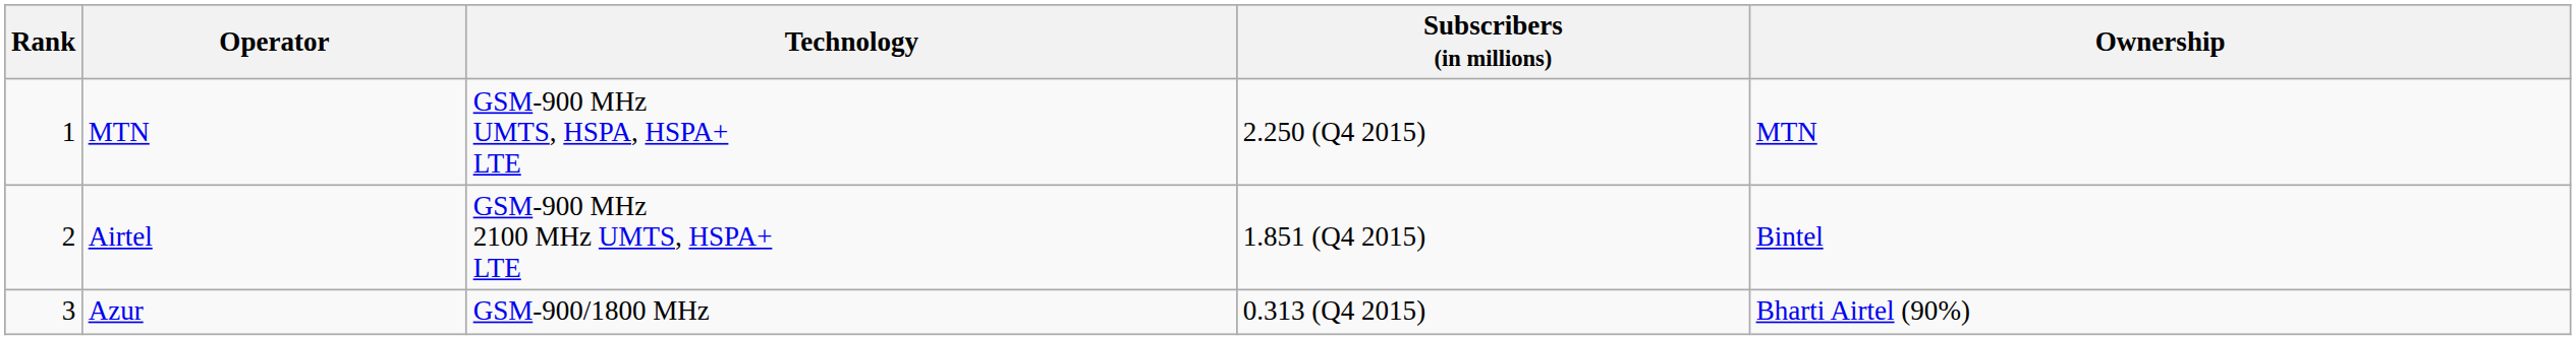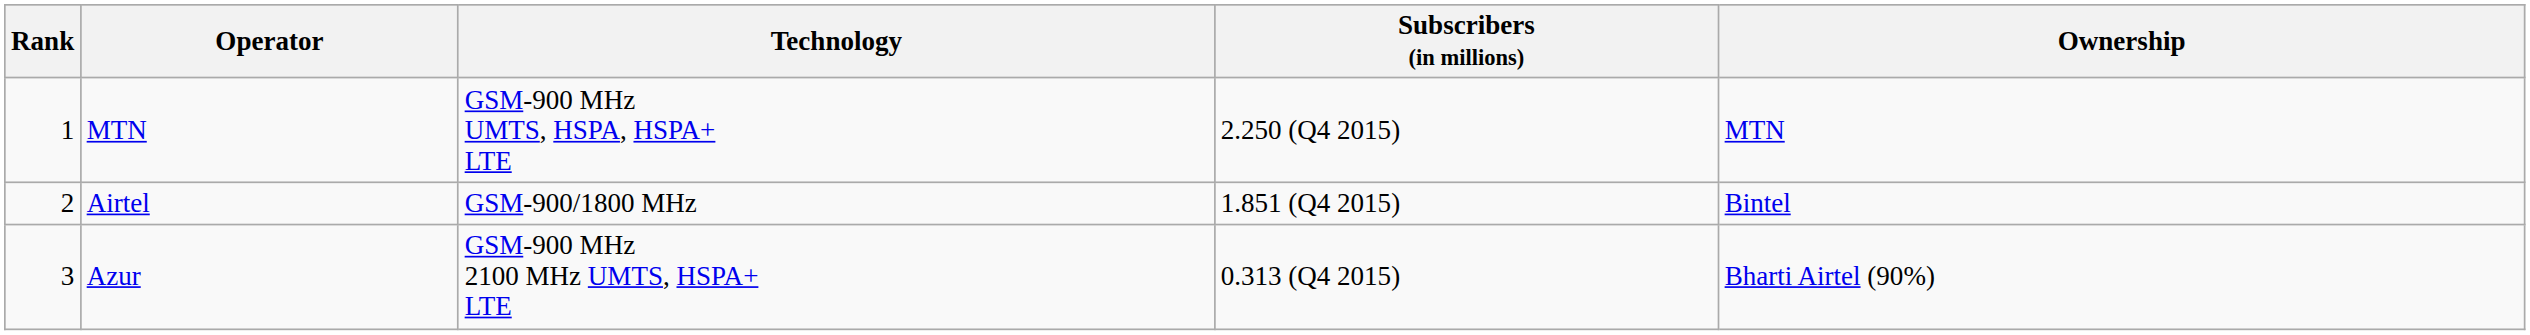Airtel | Technology: GSM-900 MHz 2100 MHz UMTS, HSPA+ LTE -> GSM-900/1800 MHz
Azur | Technology: GSM-900/1800 MHz -> GSM-900 MHz 2100 MHz UMTS, HSPA+ LTE
